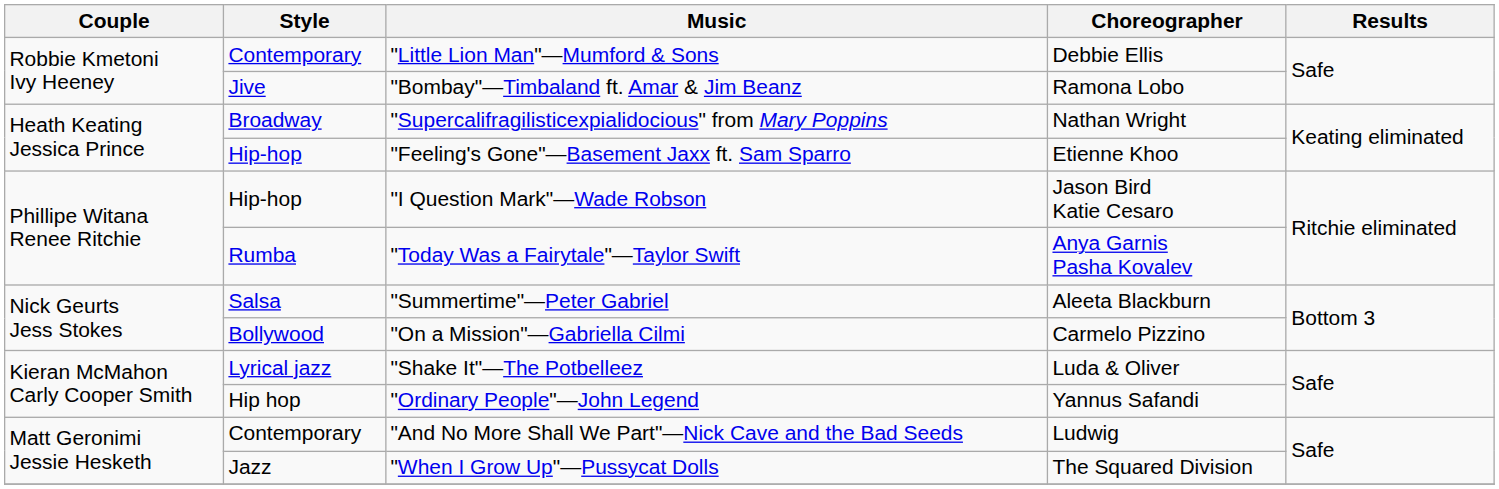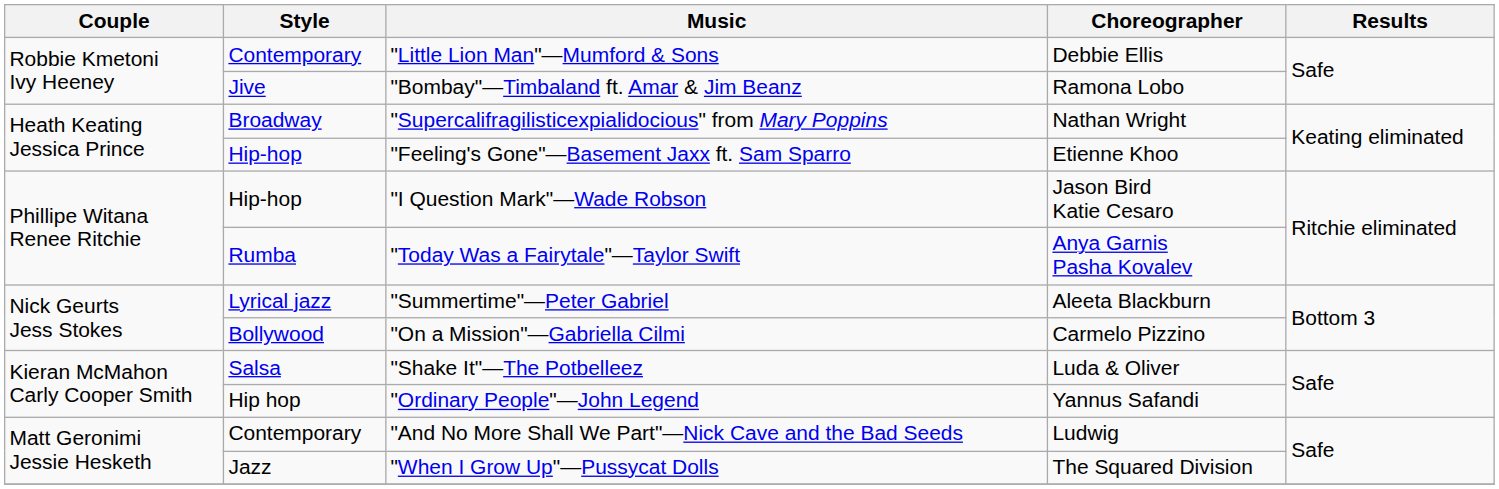"Summertime"—Peter Gabriel | Style: Salsa -> Lyrical jazz
"Shake It"—The Potbelleez | Style: Lyrical jazz -> Salsa
